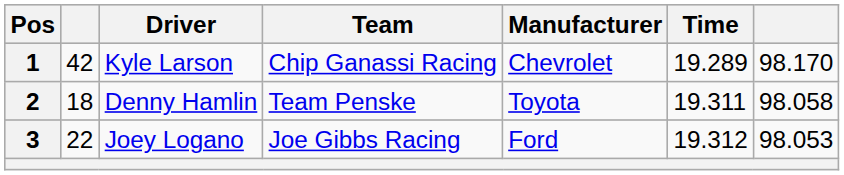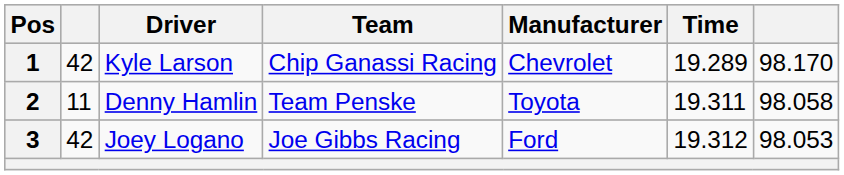2 | column 2: 18 -> 11
3 | column 2: 22 -> 42
